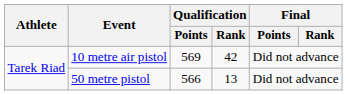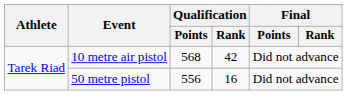10 metre air pistol | Qualification / Points: 569 -> 568
50 metre pistol | Qualification / Points: 566 -> 556
50 metre pistol | Qualification / Rank: 13 -> 16
